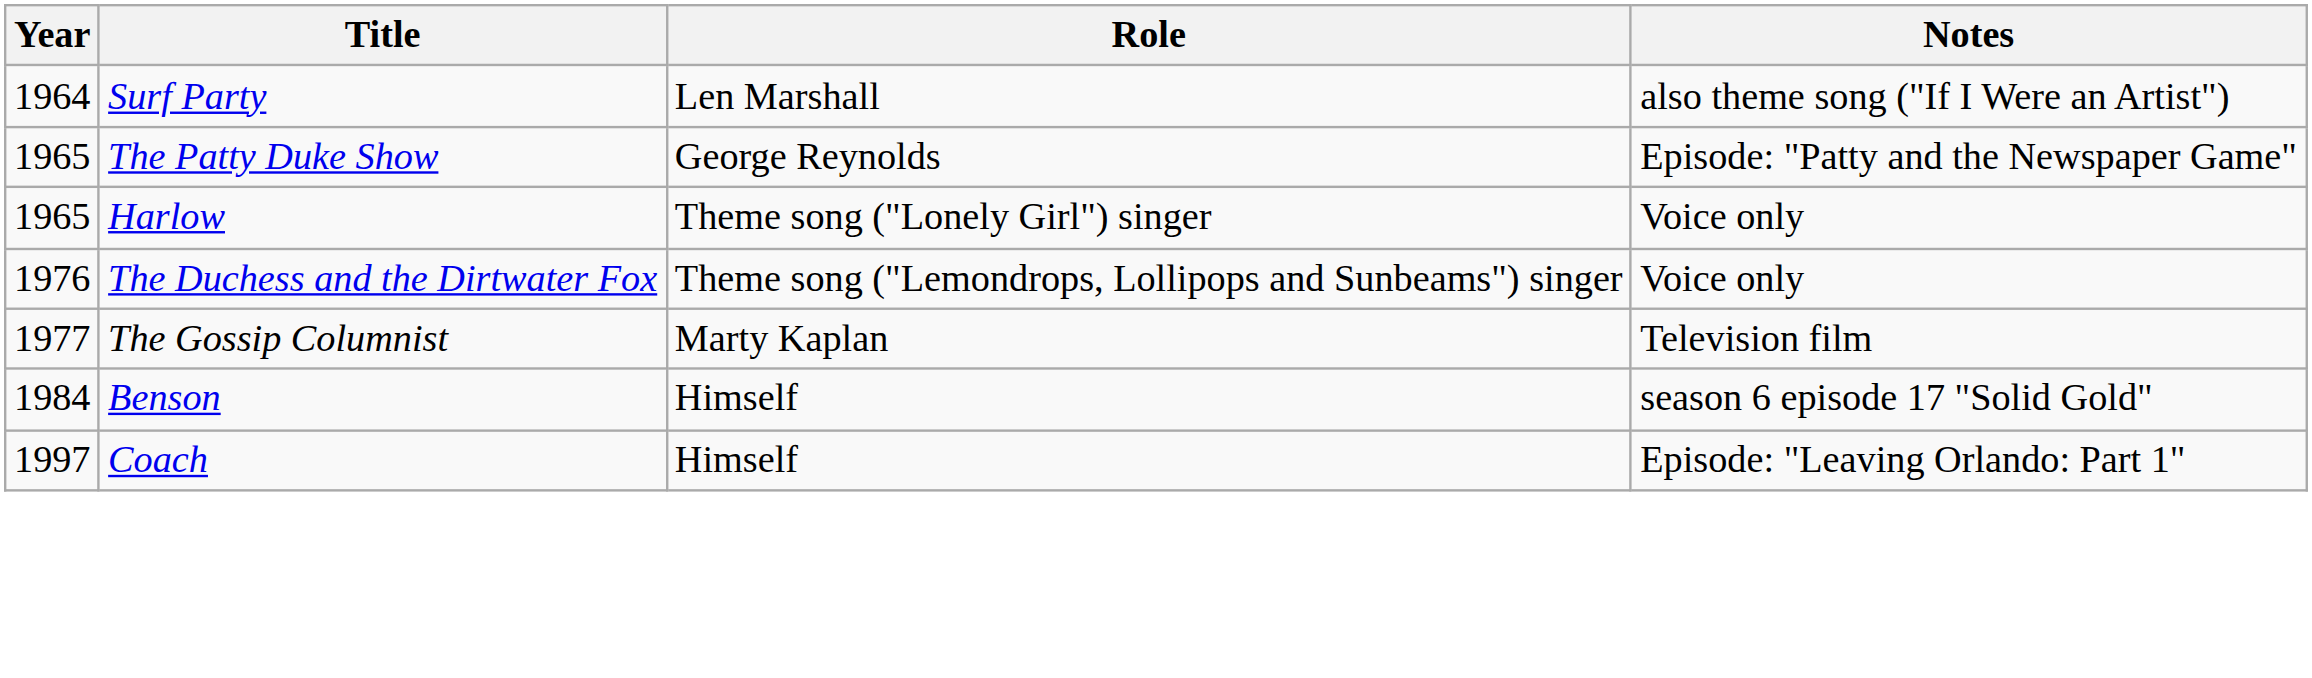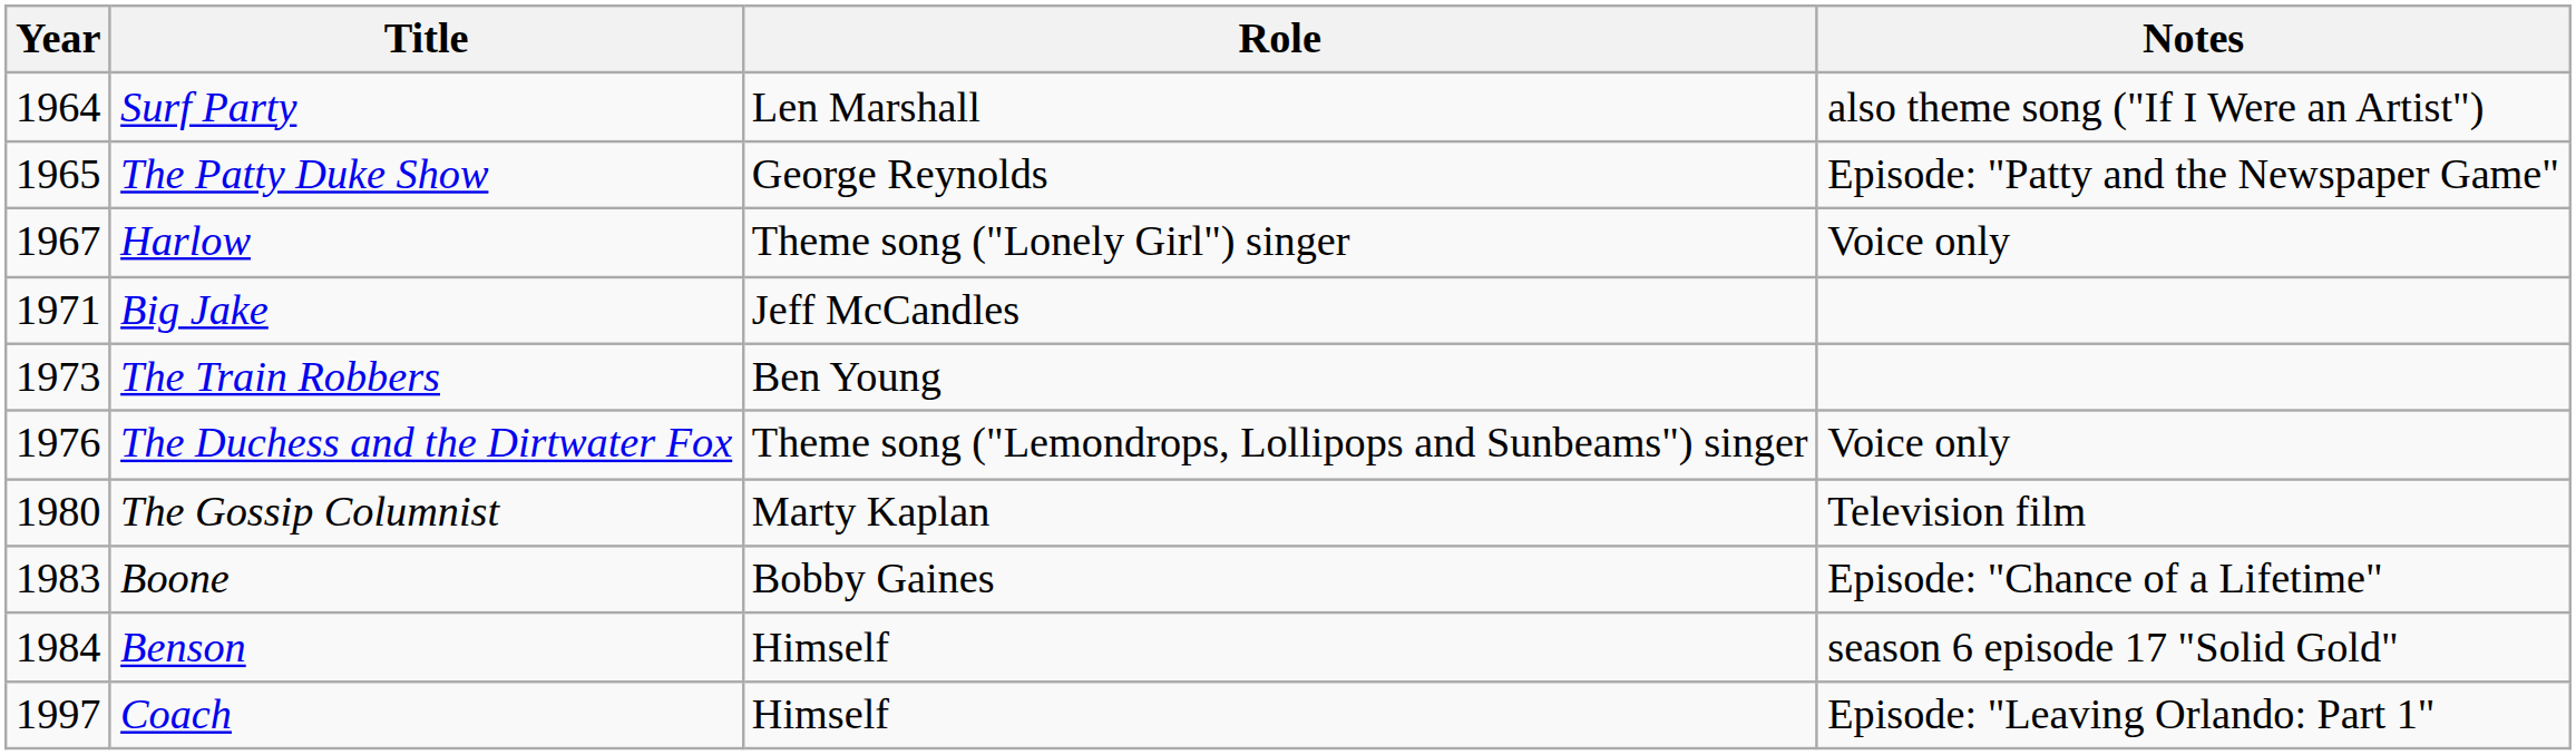Harlow | Year: 1965 -> 1967
+ row: 1971 | Big Jake | Jeff McCandles
+ row: 1973 | The Train Robbers | Ben Young
The Gossip Columnist | Year: 1977 -> 1980
+ row: 1983 | Boone | Bobby Gaines | Episode: "Chance of a Lifetime"
